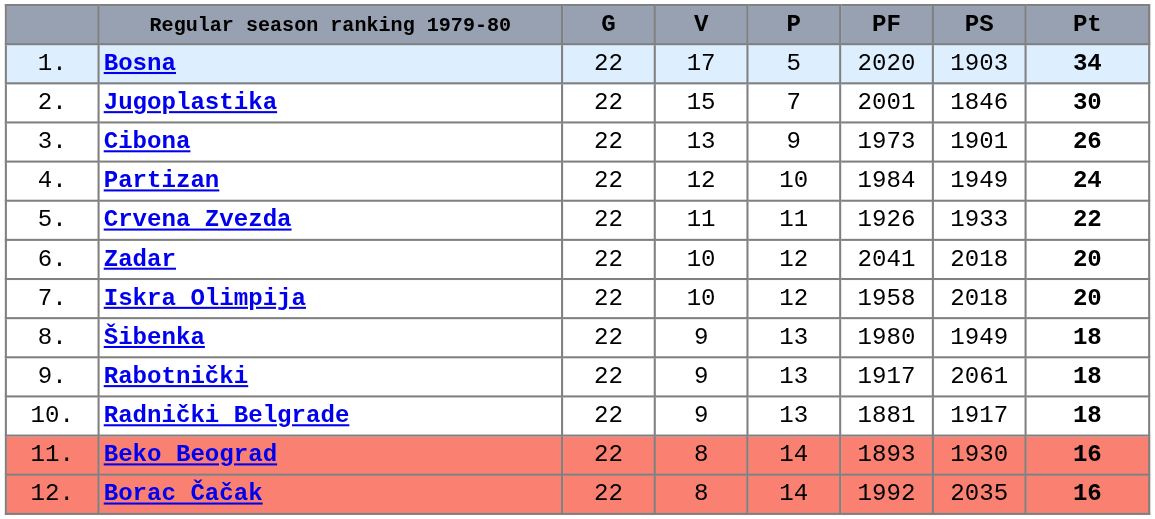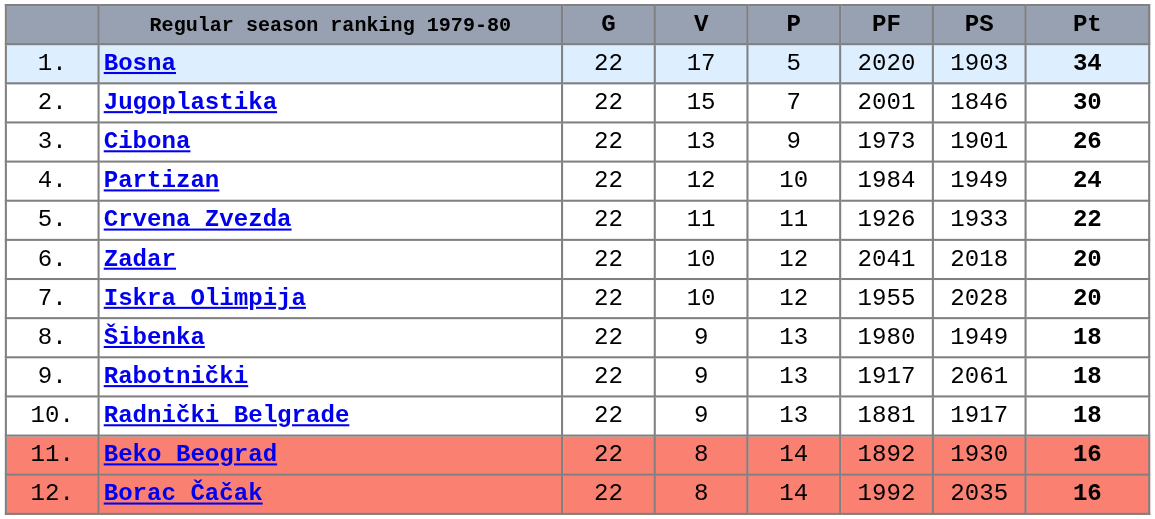Iskra Olimpija | PF: 1958 -> 1955
Iskra Olimpija | PS: 2018 -> 2028
Beko Beograd | PF: 1893 -> 1892
